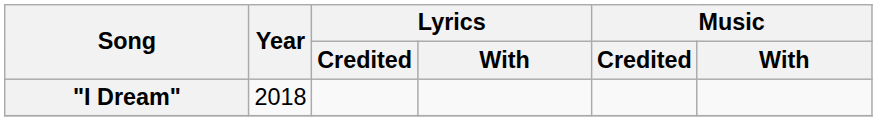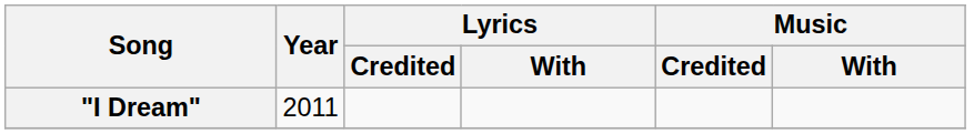"I Dream" | Year: 2018 -> 2011
